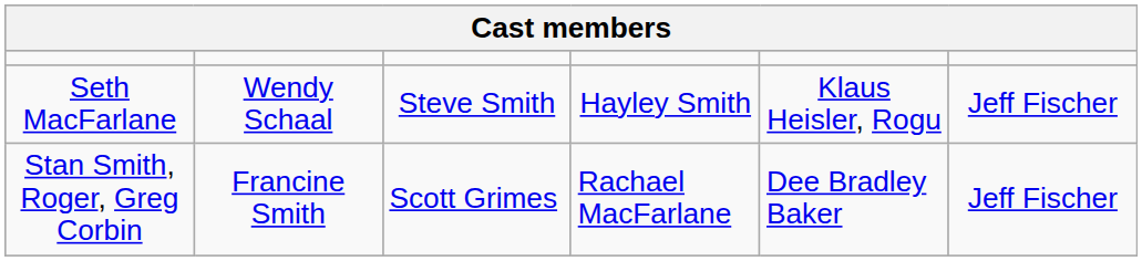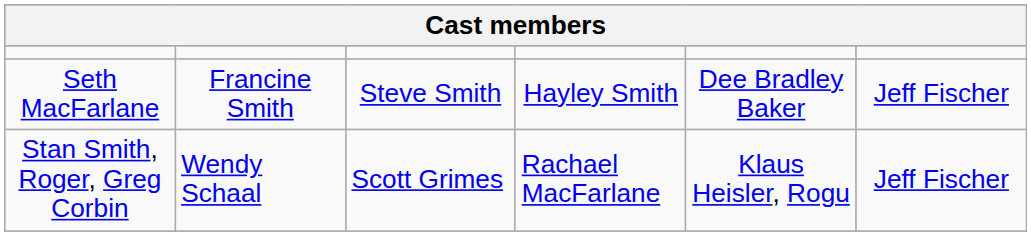Seth MacFarlane | column 2: Wendy Schaal -> Francine Smith
Seth MacFarlane | column 5: Klaus Heisler, Rogu -> Dee Bradley Baker
Stan Smith, Roger, Greg Corbin | column 2: Francine Smith -> Wendy Schaal
Stan Smith, Roger, Greg Corbin | column 5: Dee Bradley Baker -> Klaus Heisler, Rogu
